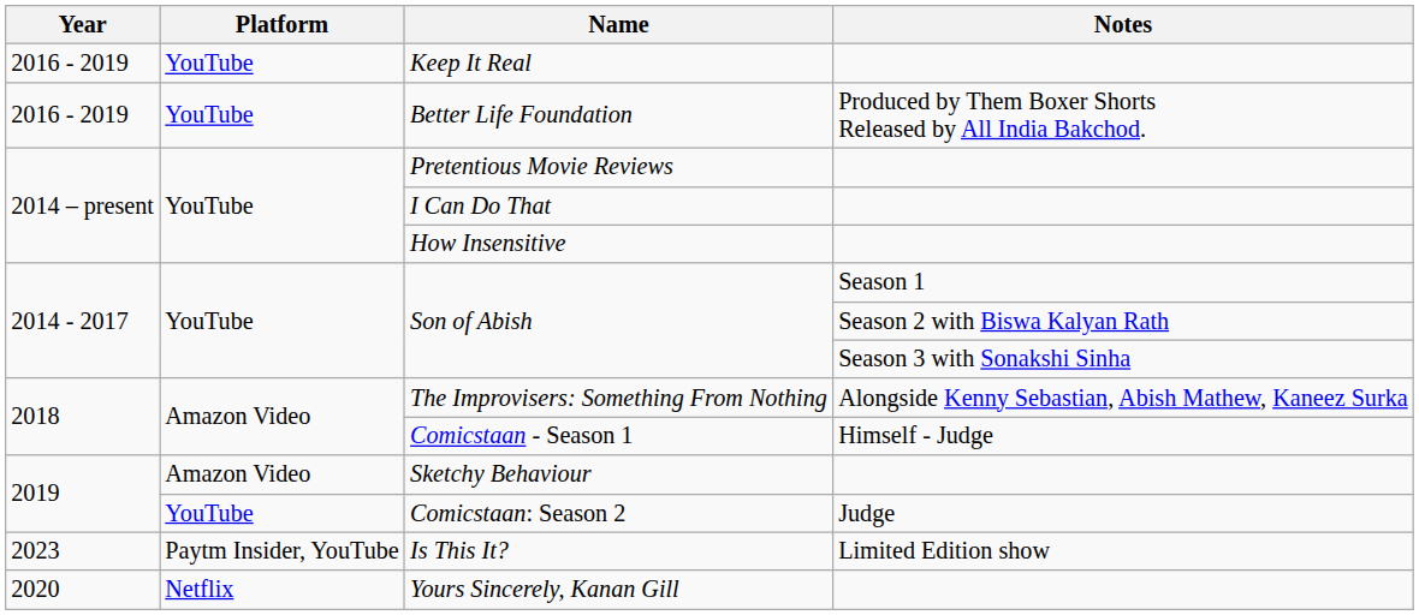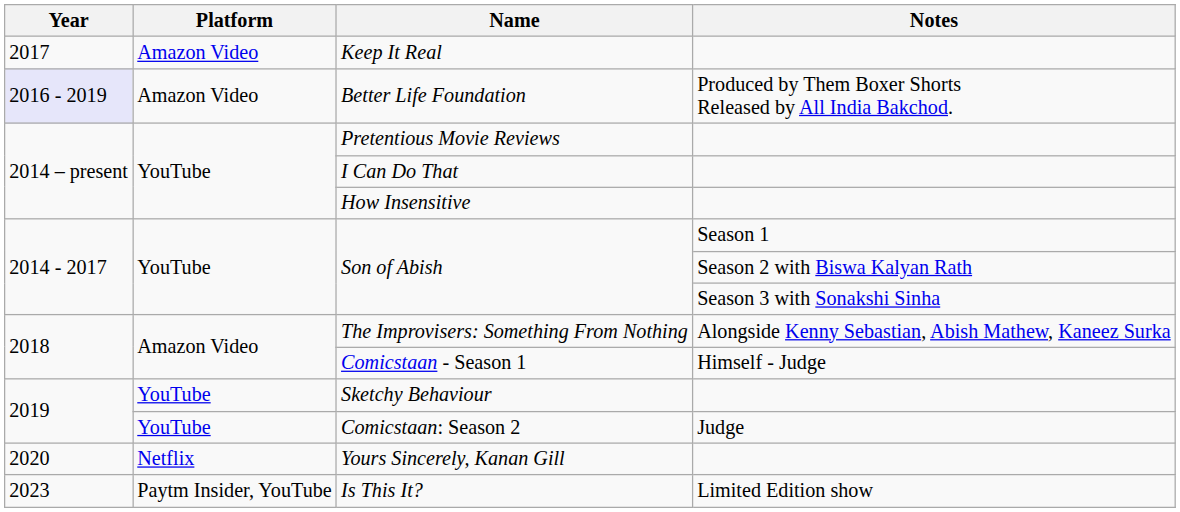Keep It Real | Year: 2016 - 2019 -> 2017
Keep It Real | Platform: YouTube -> Amazon Video
Better Life Foundation | Year: no background -> lavender background
Better Life Foundation | Platform: YouTube -> Amazon Video
Sketchy Behaviour | Platform: Amazon Video -> YouTube
rows swapped: Yours Sincerely, Kanan Gill <-> Is This It?
